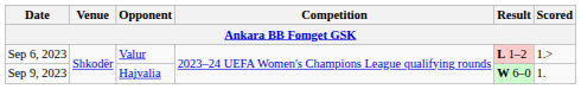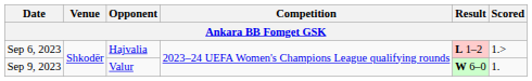Sep 6, 2023 | Opponent: Valur -> Hajvalia
Sep 9, 2023 | Opponent: Hajvalia -> Valur
